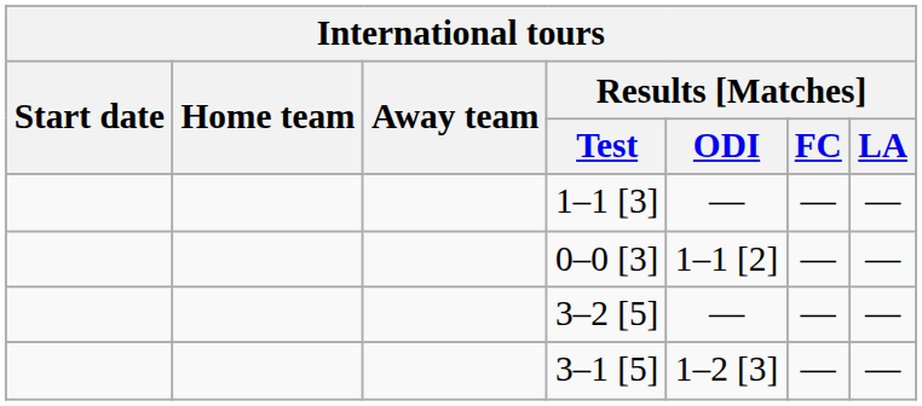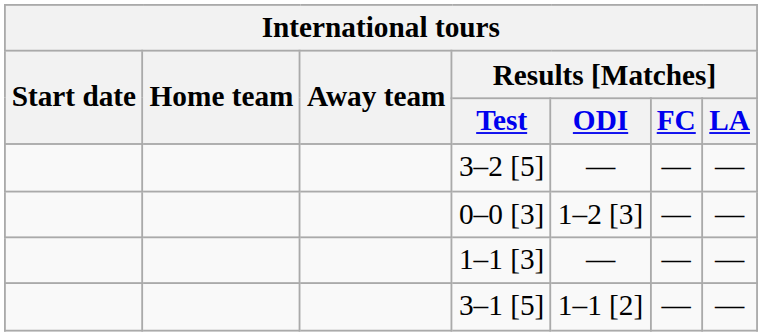rows swapped: 3–2 [5] <-> 1–1 [3]
0–0 [3] | Results [Matches] / ODI: 1–1 [2] -> 1–2 [3]
3–1 [5] | Results [Matches] / ODI: 1–2 [3] -> 1–1 [2]
